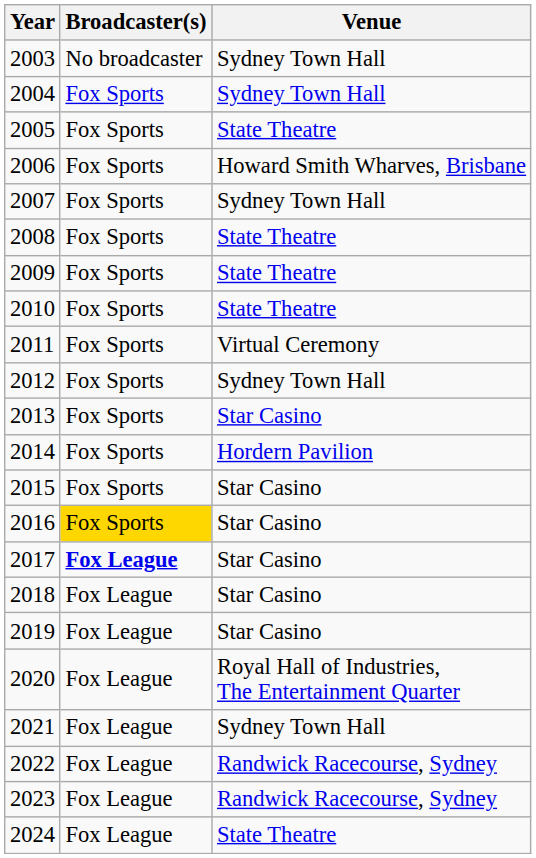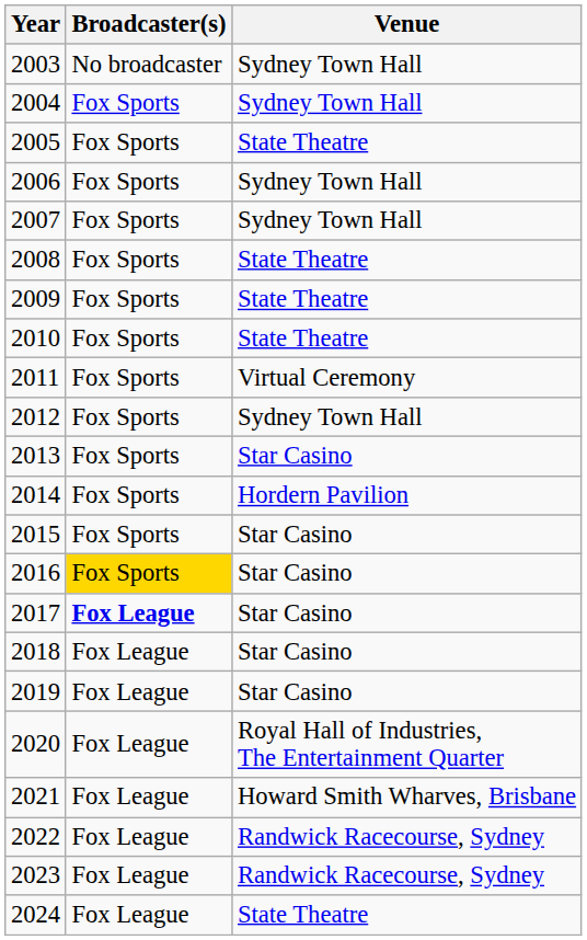2006 | Venue: Howard Smith Wharves, Brisbane -> Sydney Town Hall
2021 | Venue: Sydney Town Hall -> Howard Smith Wharves, Brisbane
